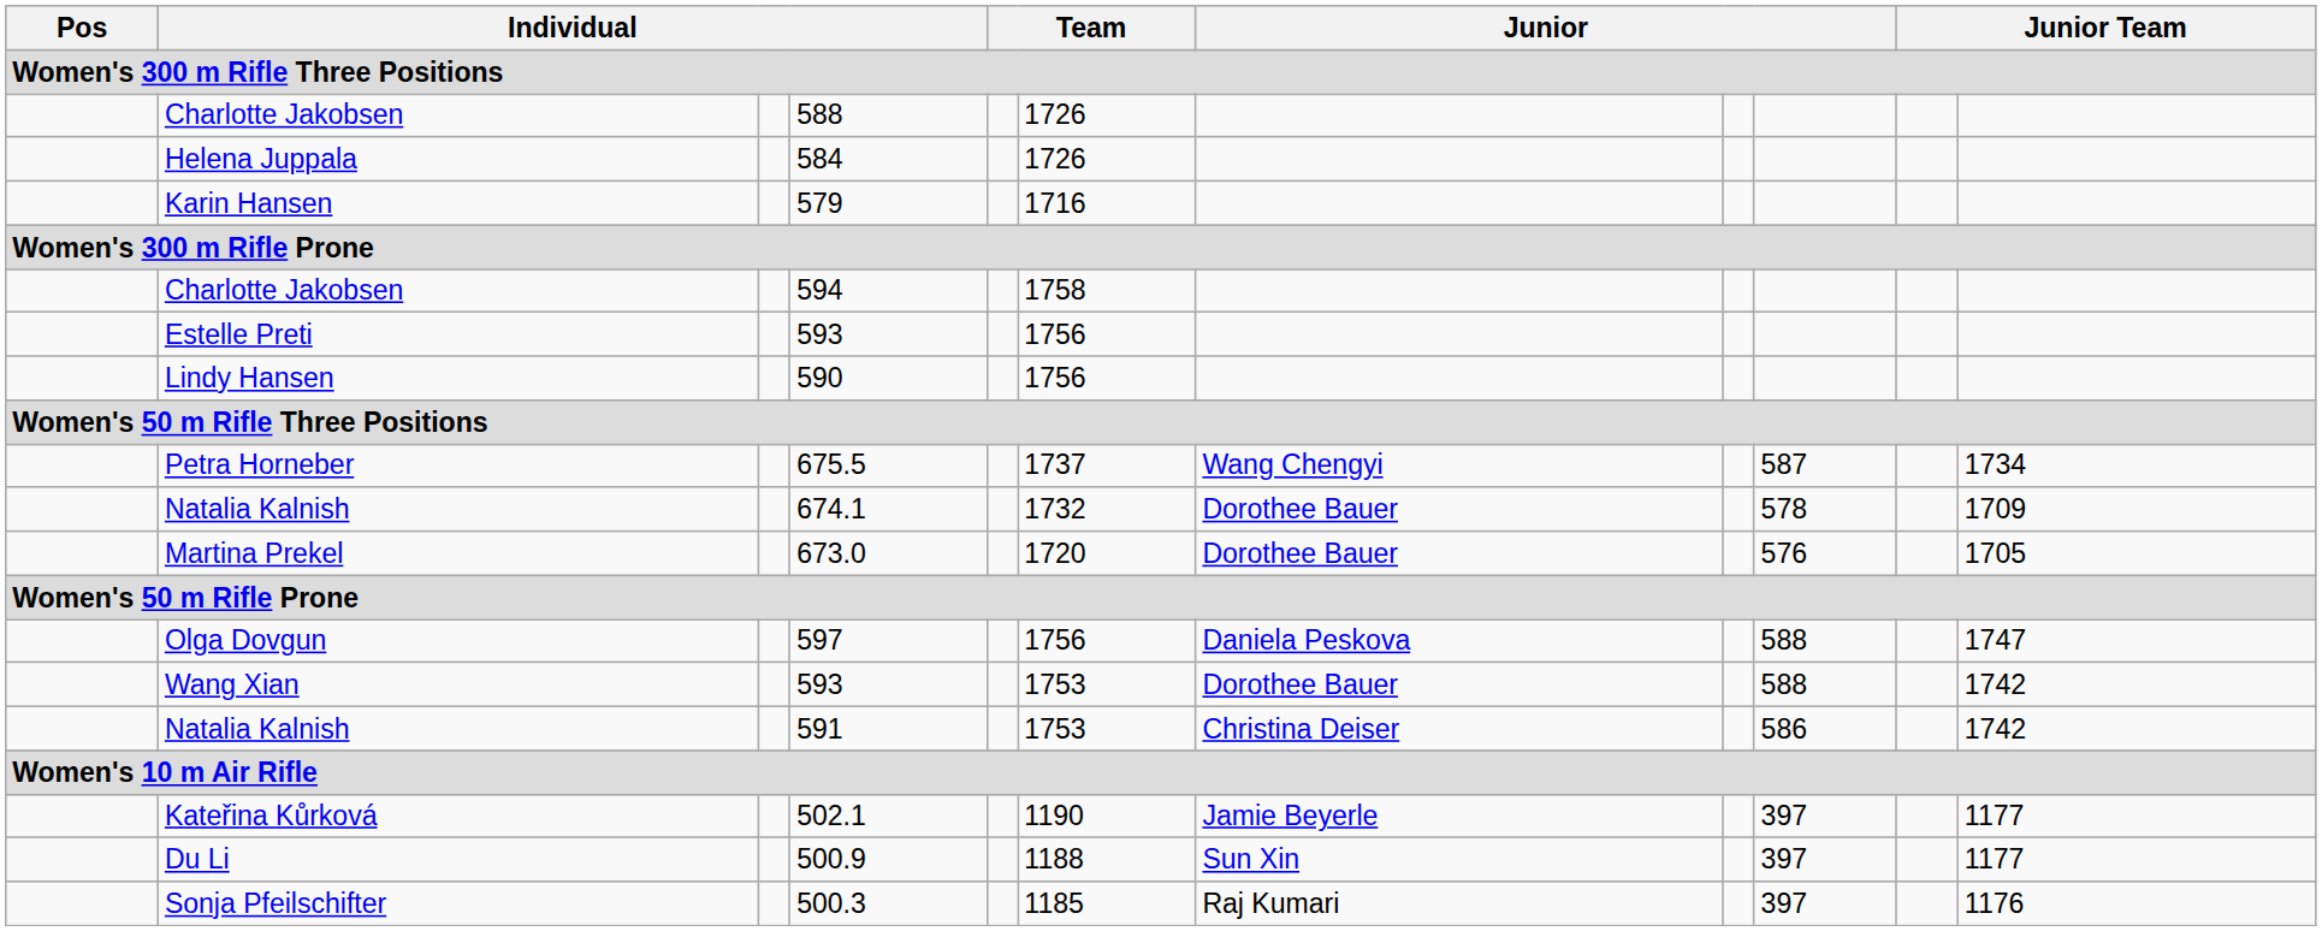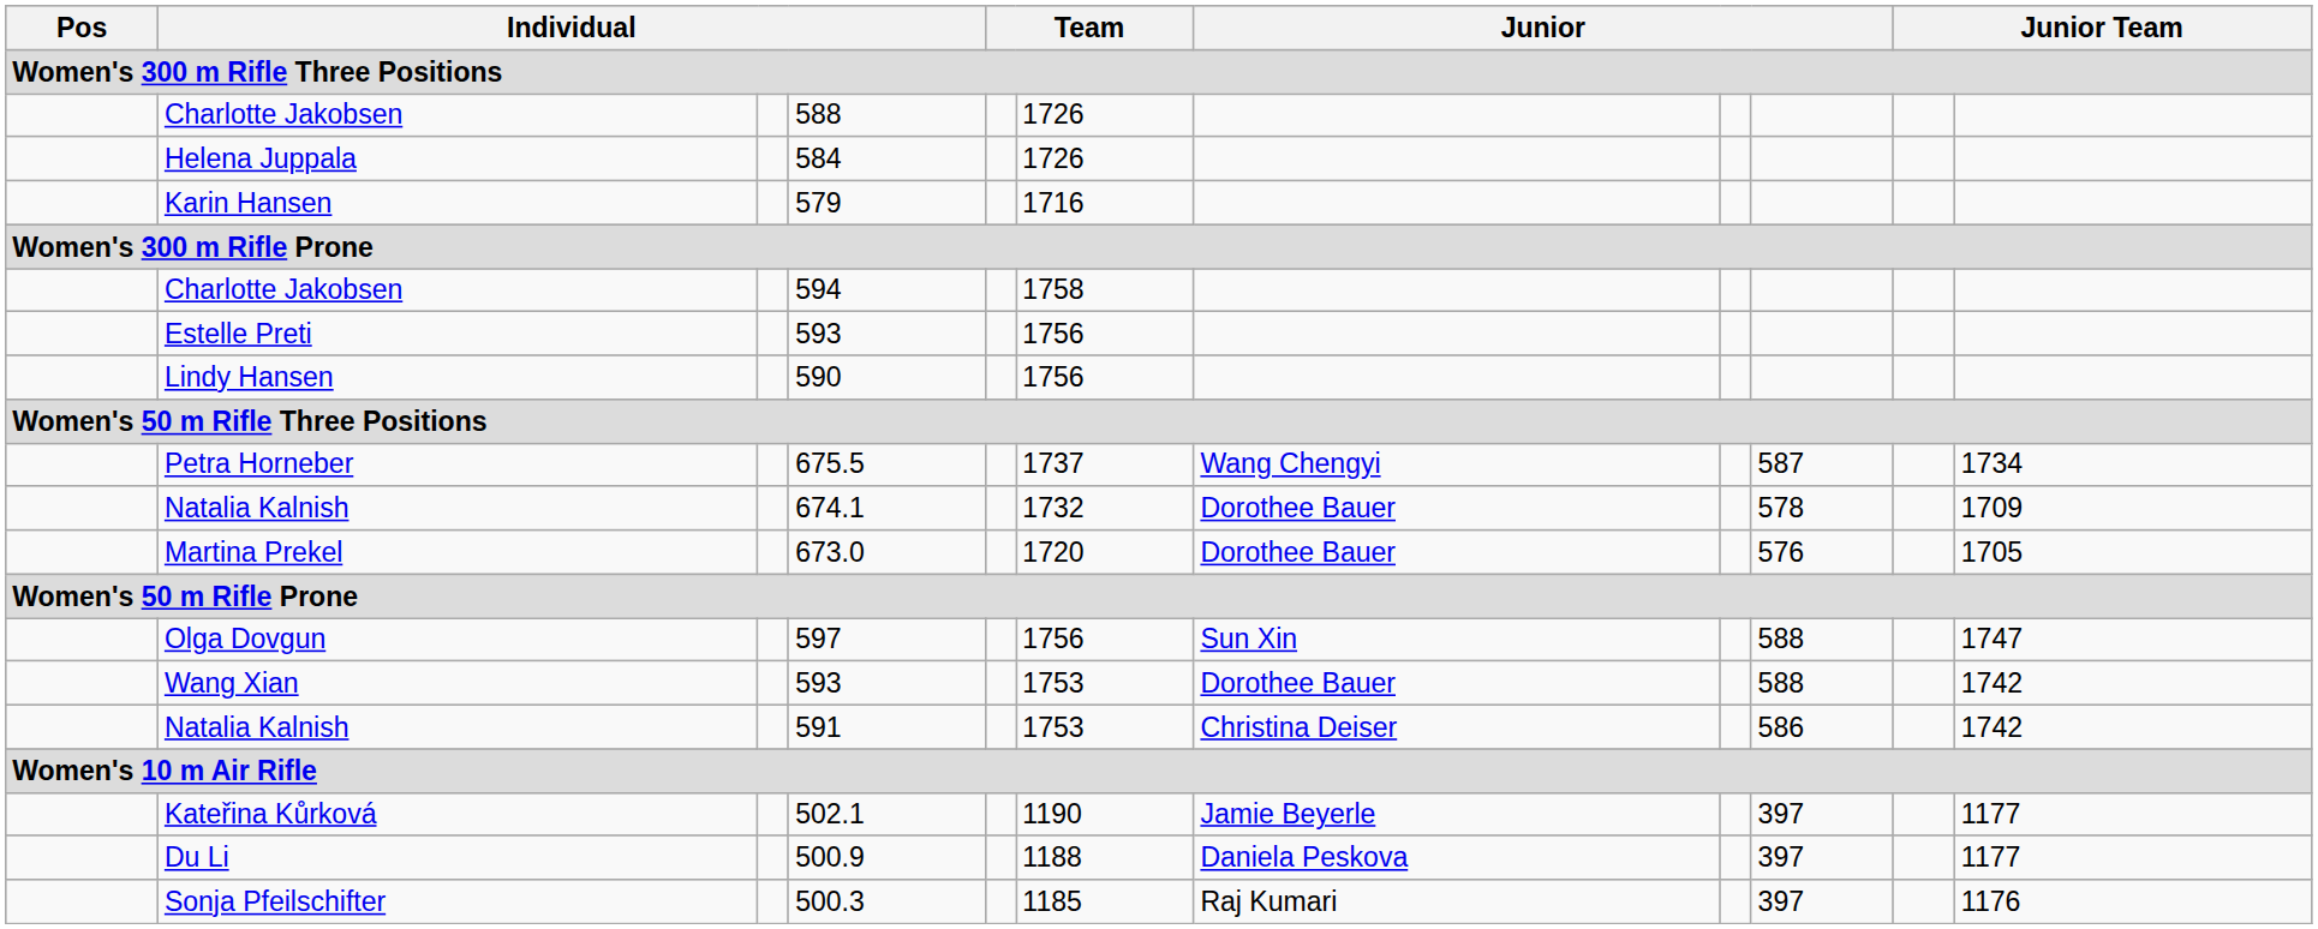Olga Dovgun | column 7: Daniela Peskova -> Sun Xin
Du Li | column 7: Sun Xin -> Daniela Peskova
